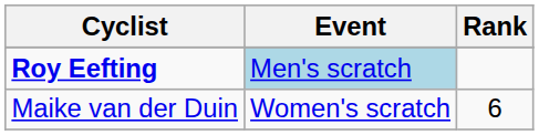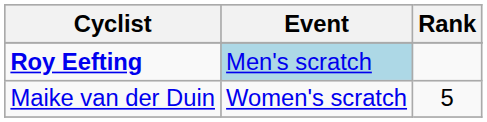Maike van der Duin | Rank: 6 -> 5
